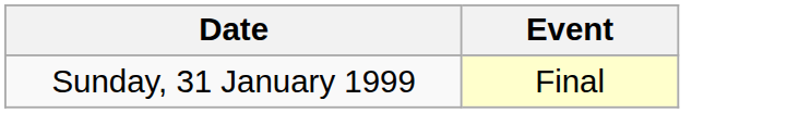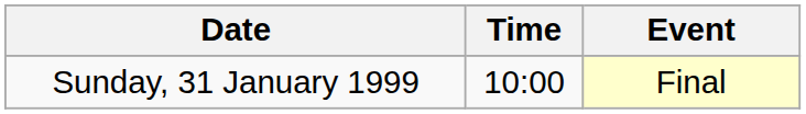+ column: Time | 10:00
